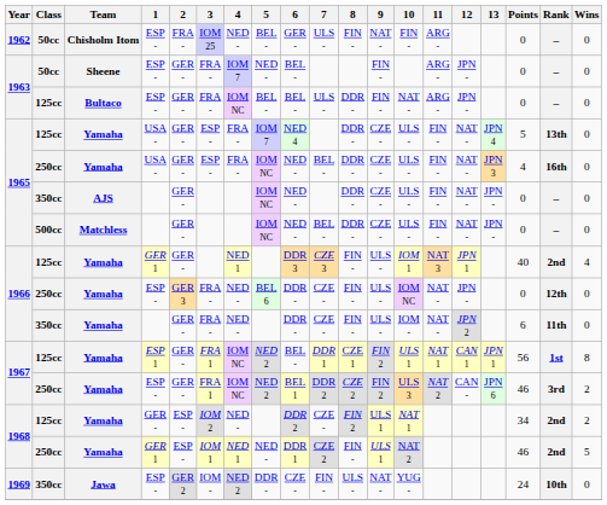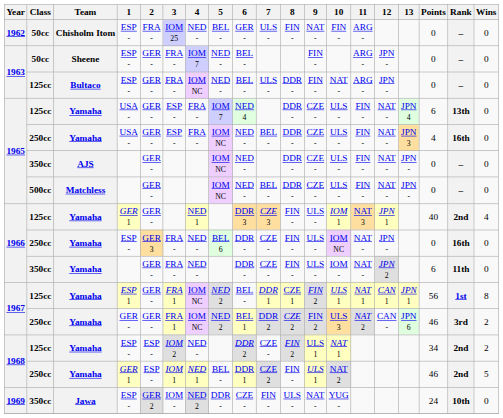1963 / 125cc | 5: BEL - -> NED -
1965 / 125cc | Points: 5 -> 6
1966 / 250cc | Rank: 12th -> 16th
1967 / 250cc | 1: ESP - -> GER -
1968 / 125cc | 1: GER - -> ESP -
1968 / 250cc | 5: NED - -> BEL -
